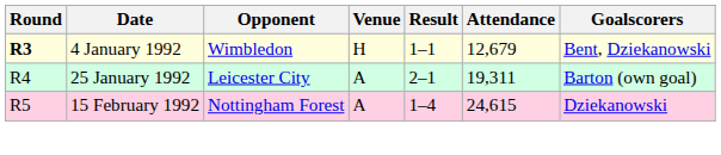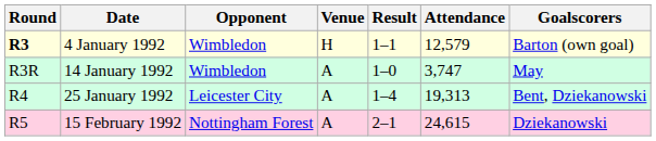4 January 1992 | Attendance: 12,679 -> 12,579
4 January 1992 | Goalscorers: Bent, Dziekanowski -> Barton (own goal)
+ row: R3R | 14 January 1992 | Wimbledon | A | 1–0 | 3,747 | May
25 January 1992 | Result: 2–1 -> 1–4
25 January 1992 | Attendance: 19,311 -> 19,313
25 January 1992 | Goalscorers: Barton (own goal) -> Bent, Dziekanowski
15 February 1992 | Result: 1–4 -> 2–1
